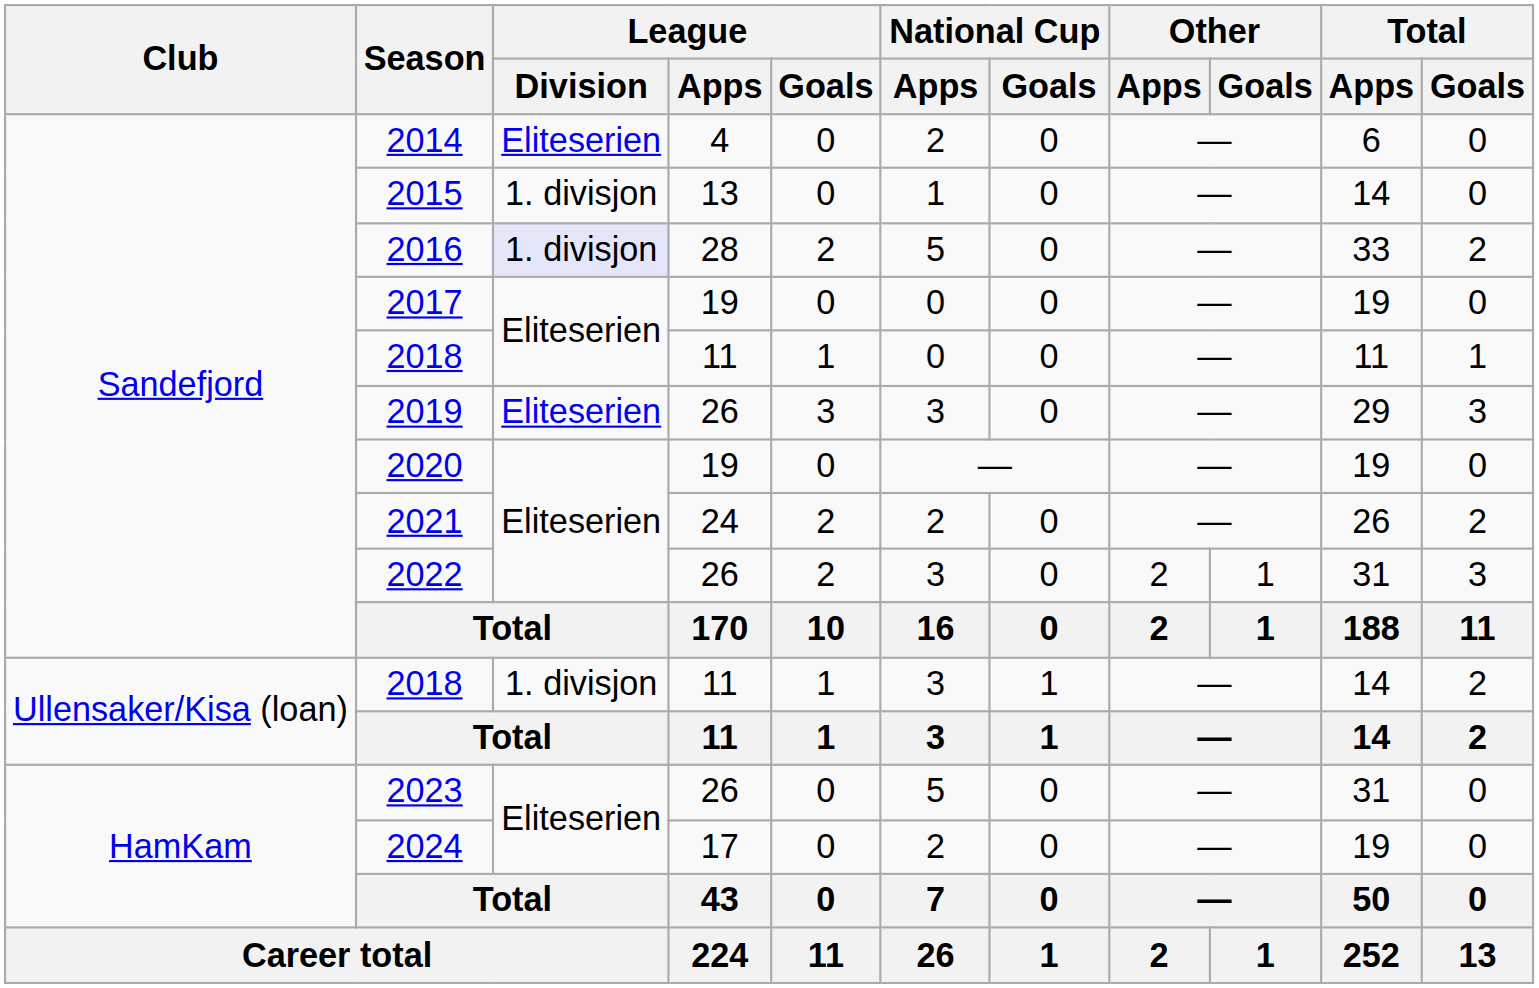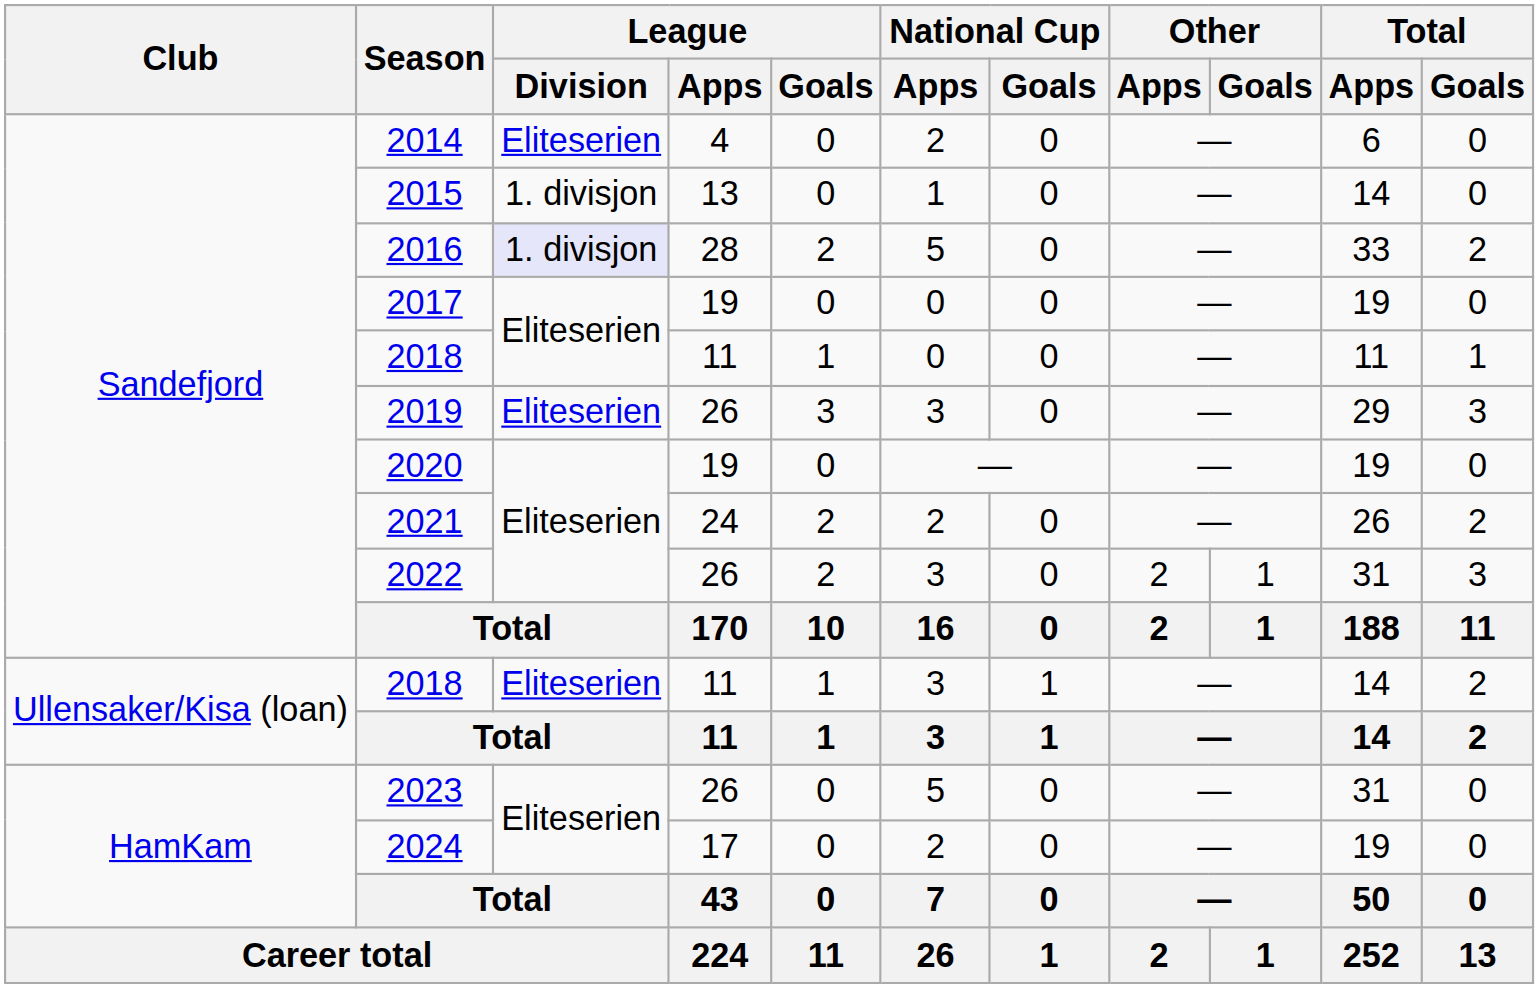Ullensaker/Kisa (loan) / 2018 | League / Division: 1. divisjon -> Eliteserien
